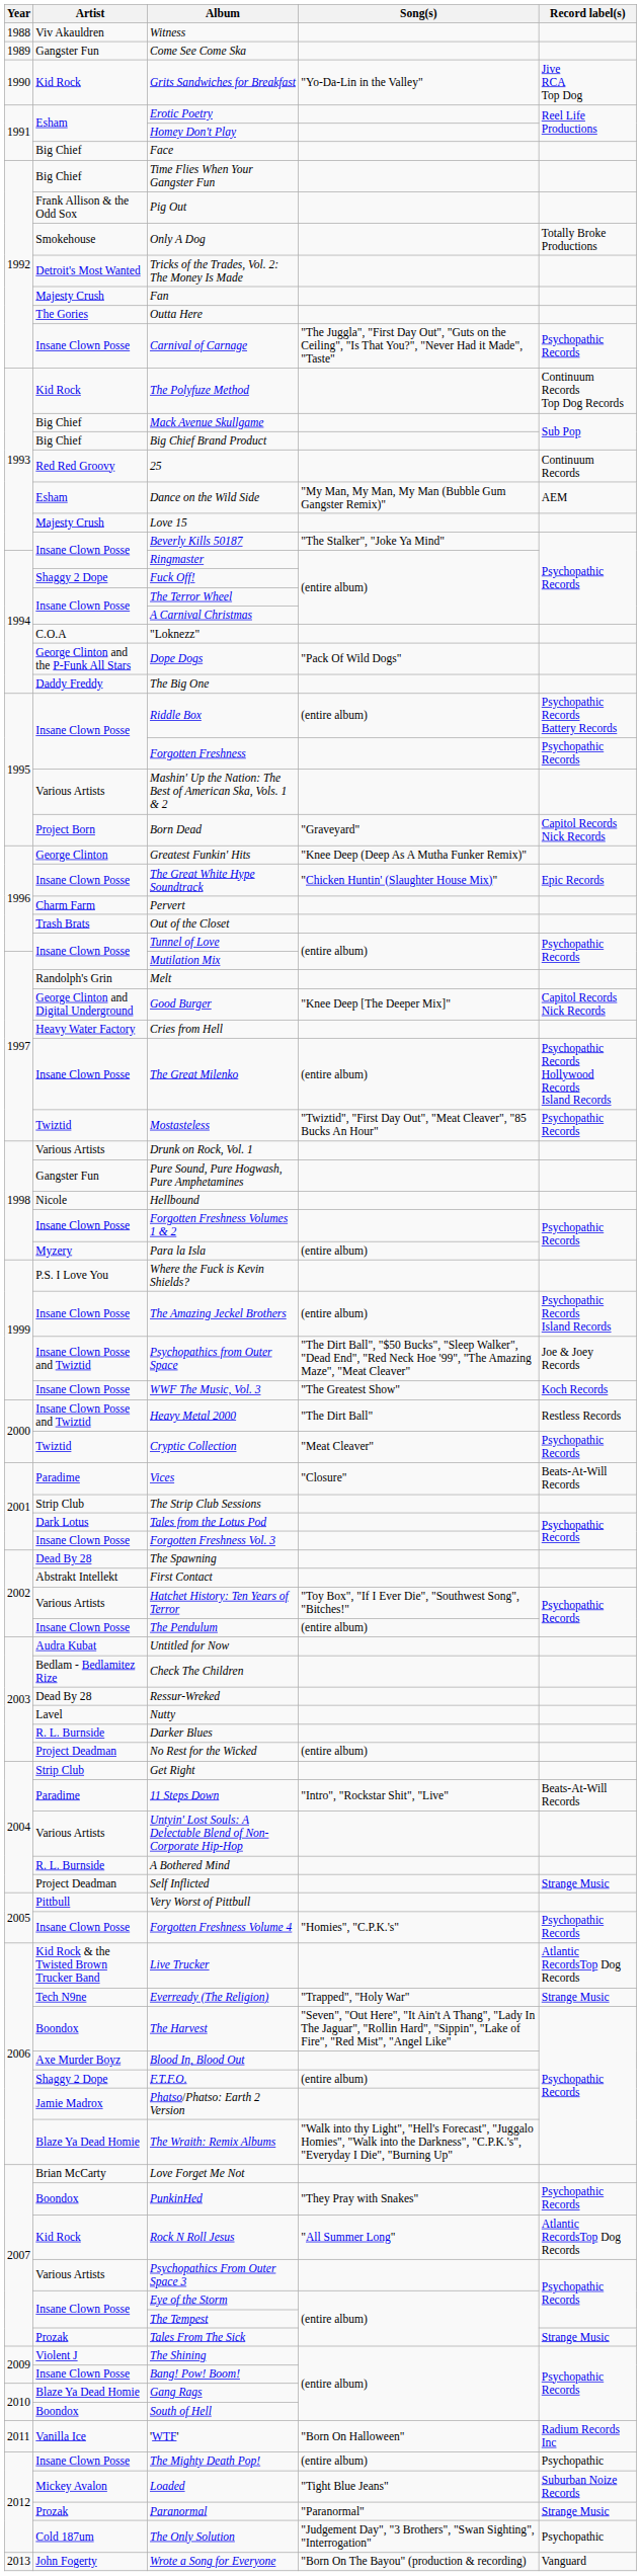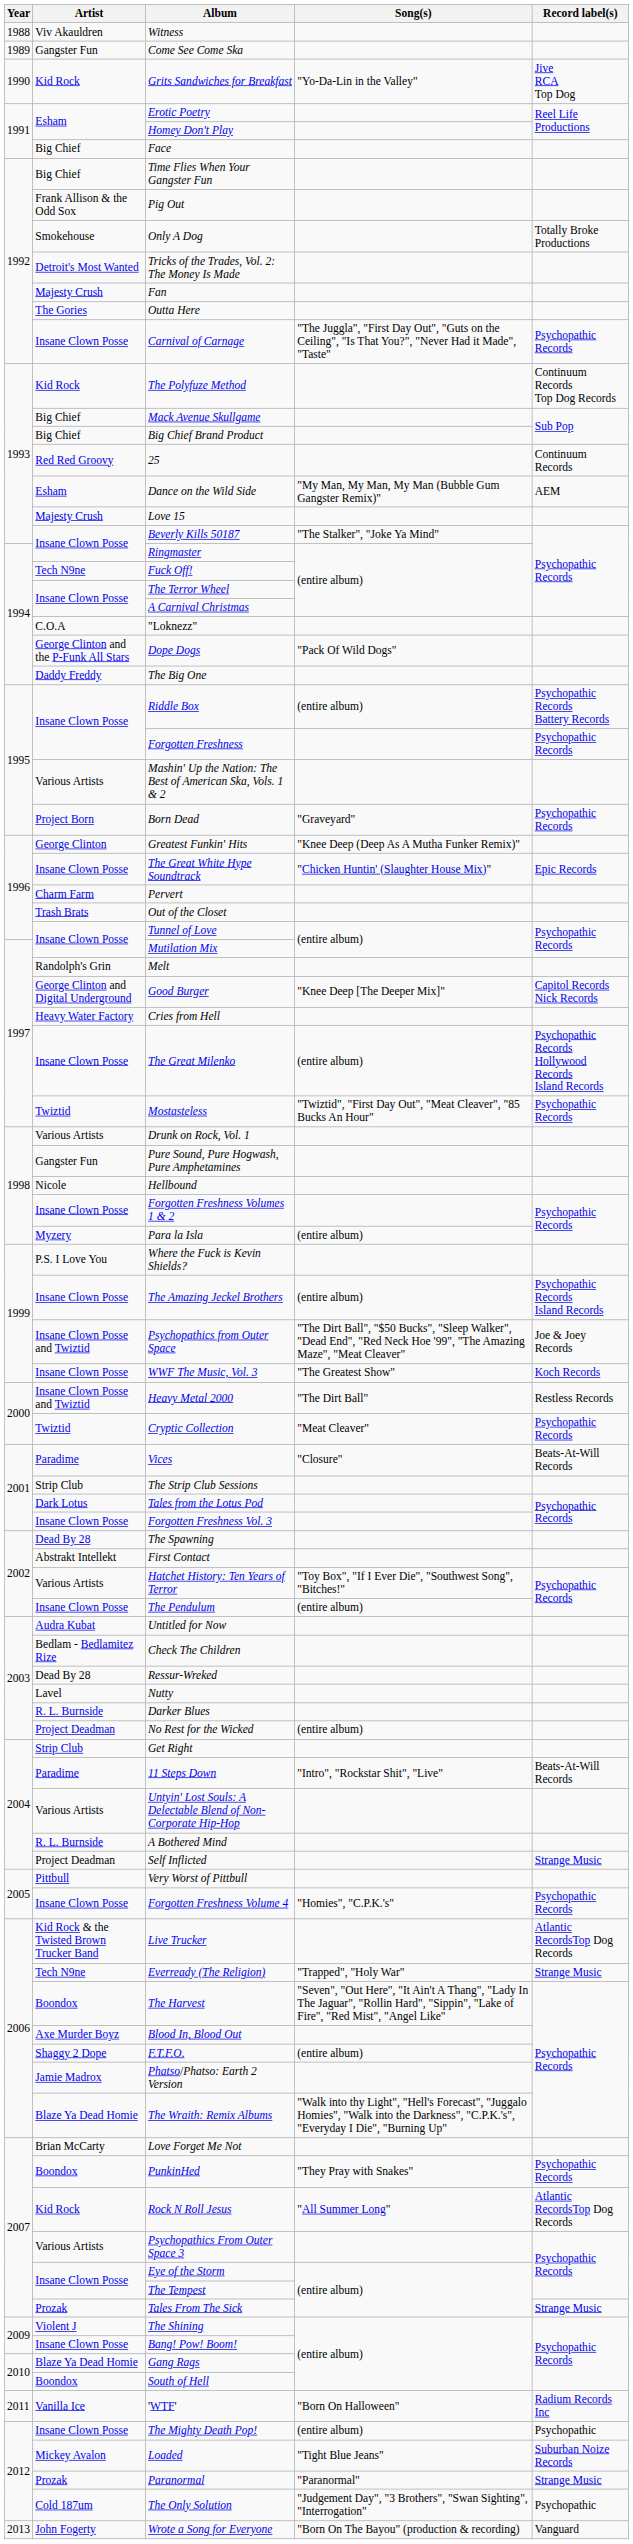Fuck Off! | Artist: Shaggy 2 Dope -> Tech N9ne
Born Dead | Record label(s): Capitol Records Nick Records -> Psychopathic Records
